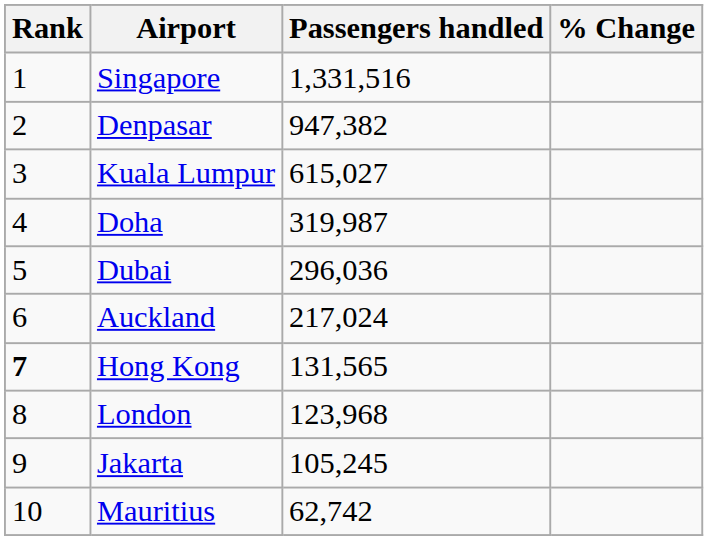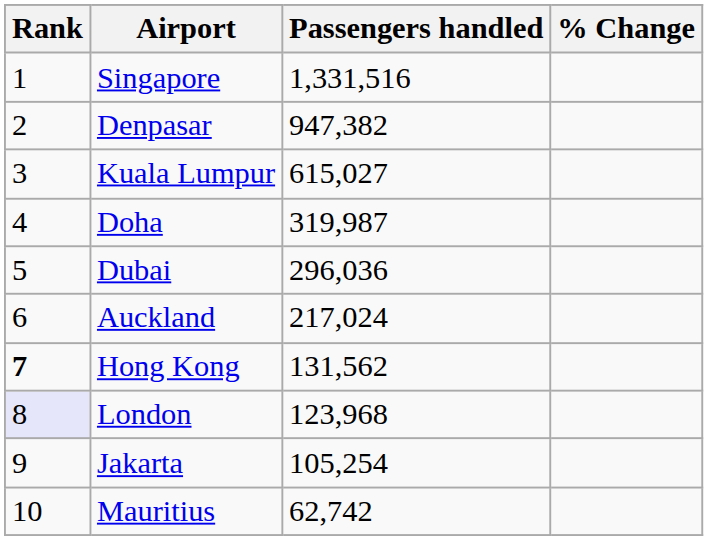Hong Kong | Passengers handled: 131,565 -> 131,562
London | Rank: no background -> lavender background
Jakarta | Passengers handled: 105,245 -> 105,254
